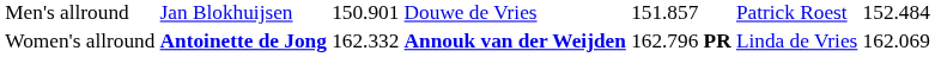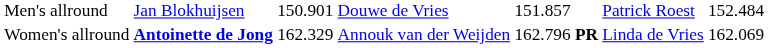Women's allround | column 3: 162.332 -> 162.329
Women's allround | column 4: bold -> normal
